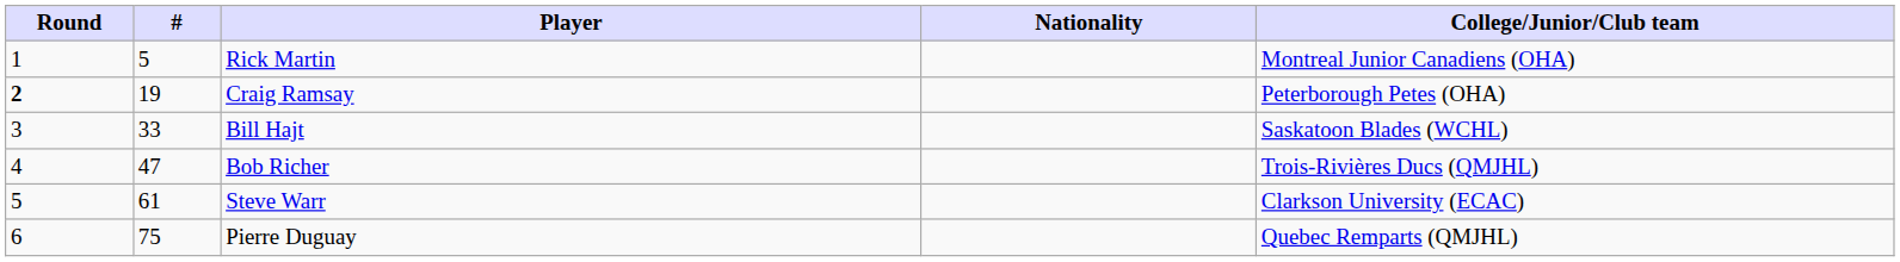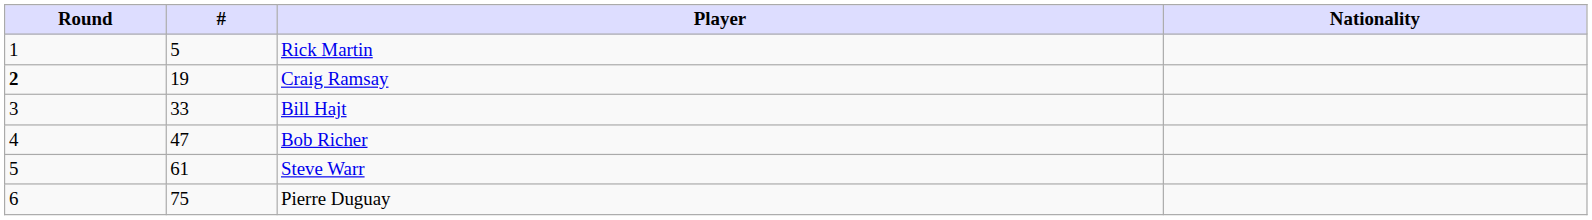- column: College/Junior/Club team | Montreal Junior Canadiens (OHA) | Peterborough Petes (OHA) | Saskatoon Blades (WCHL) | Trois-Rivières Ducs (QMJHL) | Clarkson University (ECAC) | Quebec Remparts (QMJHL)
